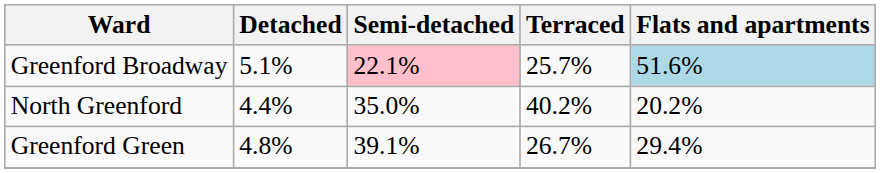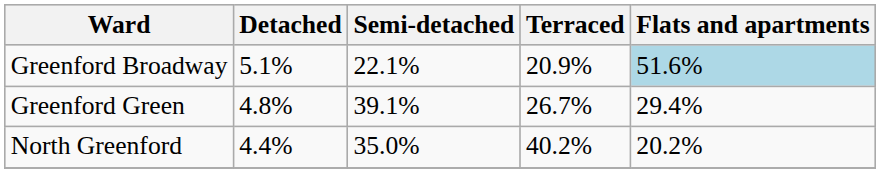Greenford Broadway | Semi-detached: pink background -> no background
Greenford Broadway | Terraced: 25.7% -> 20.9%
rows swapped: Greenford Green <-> North Greenford
